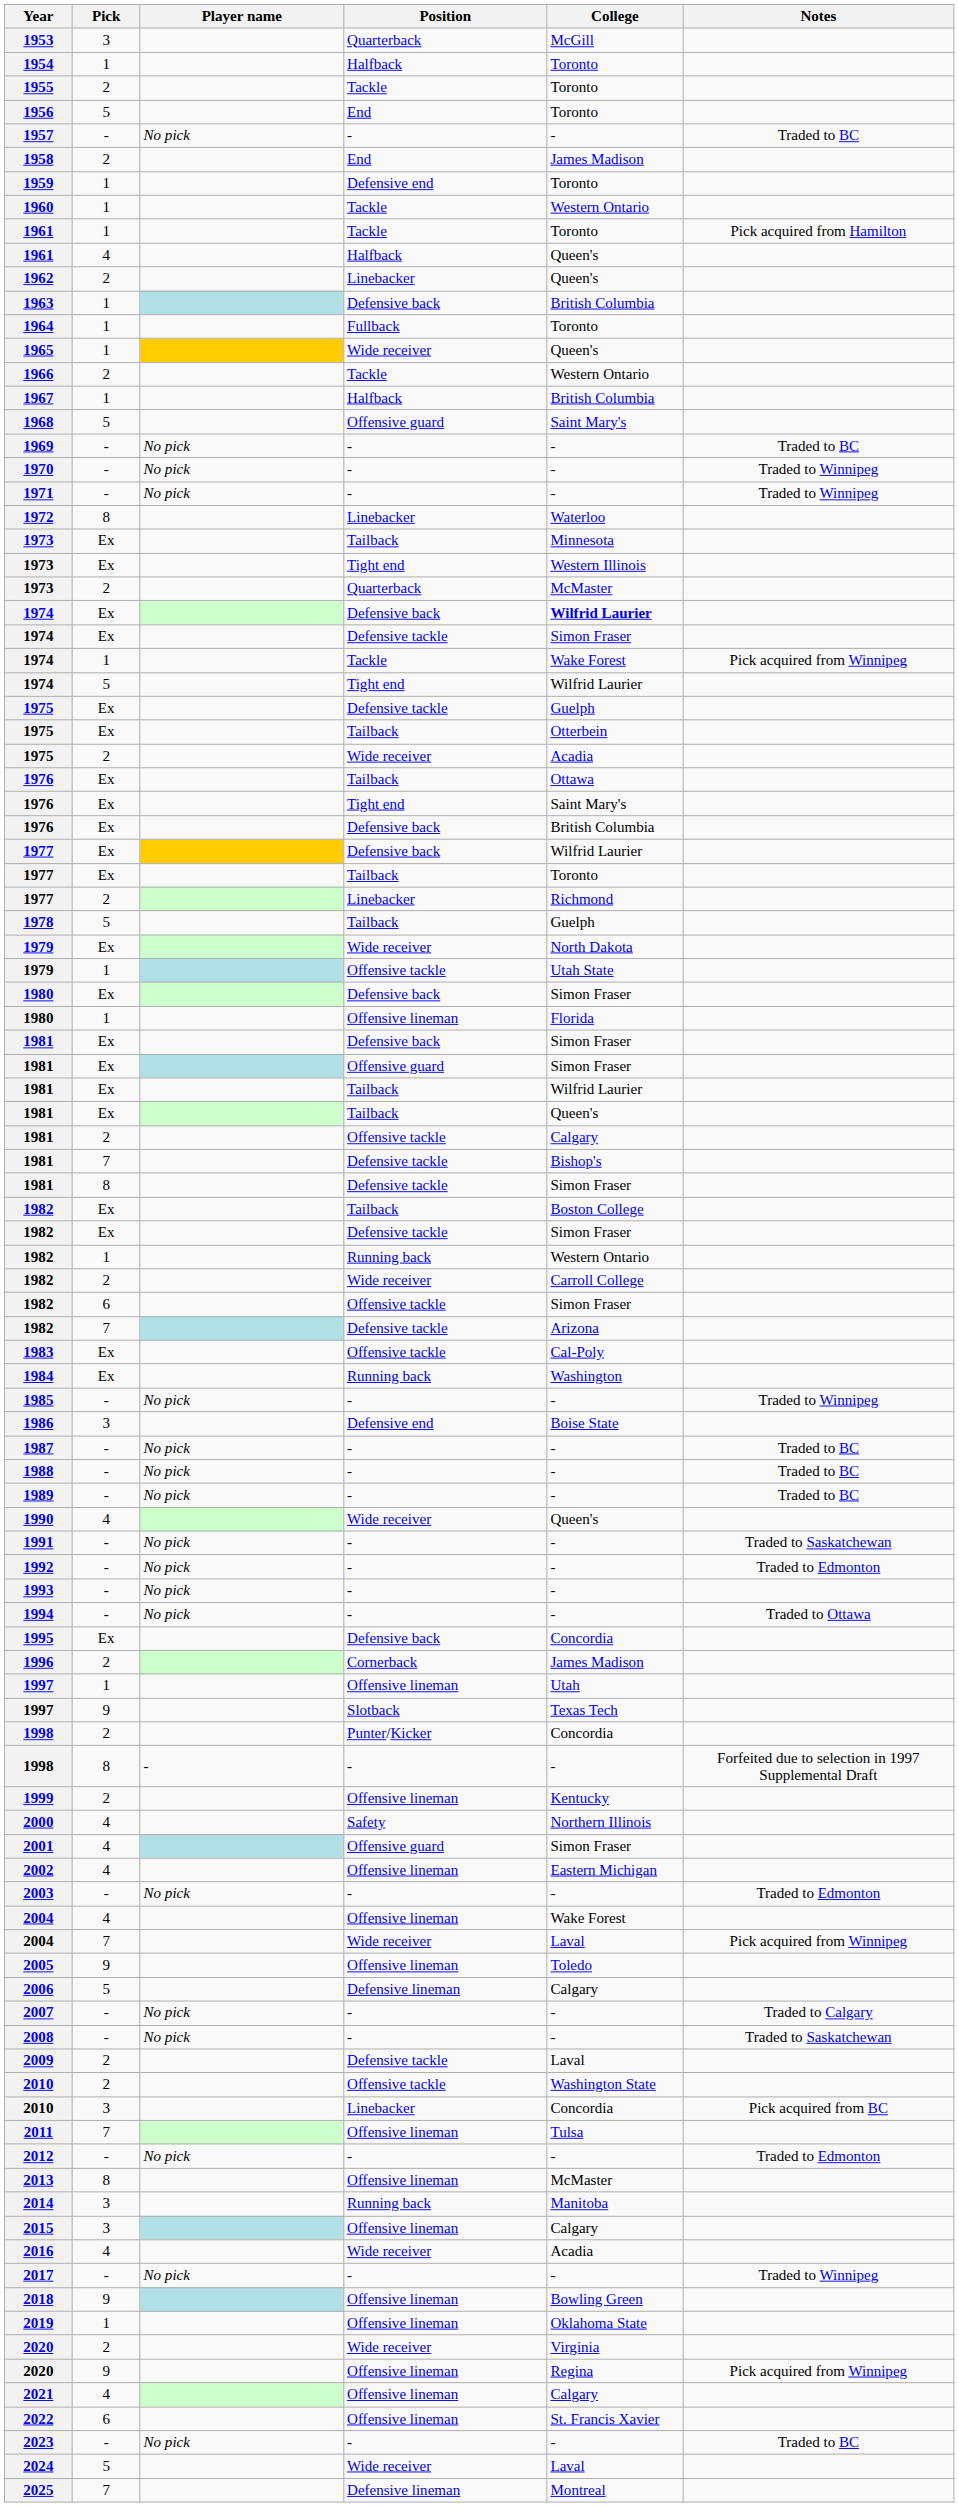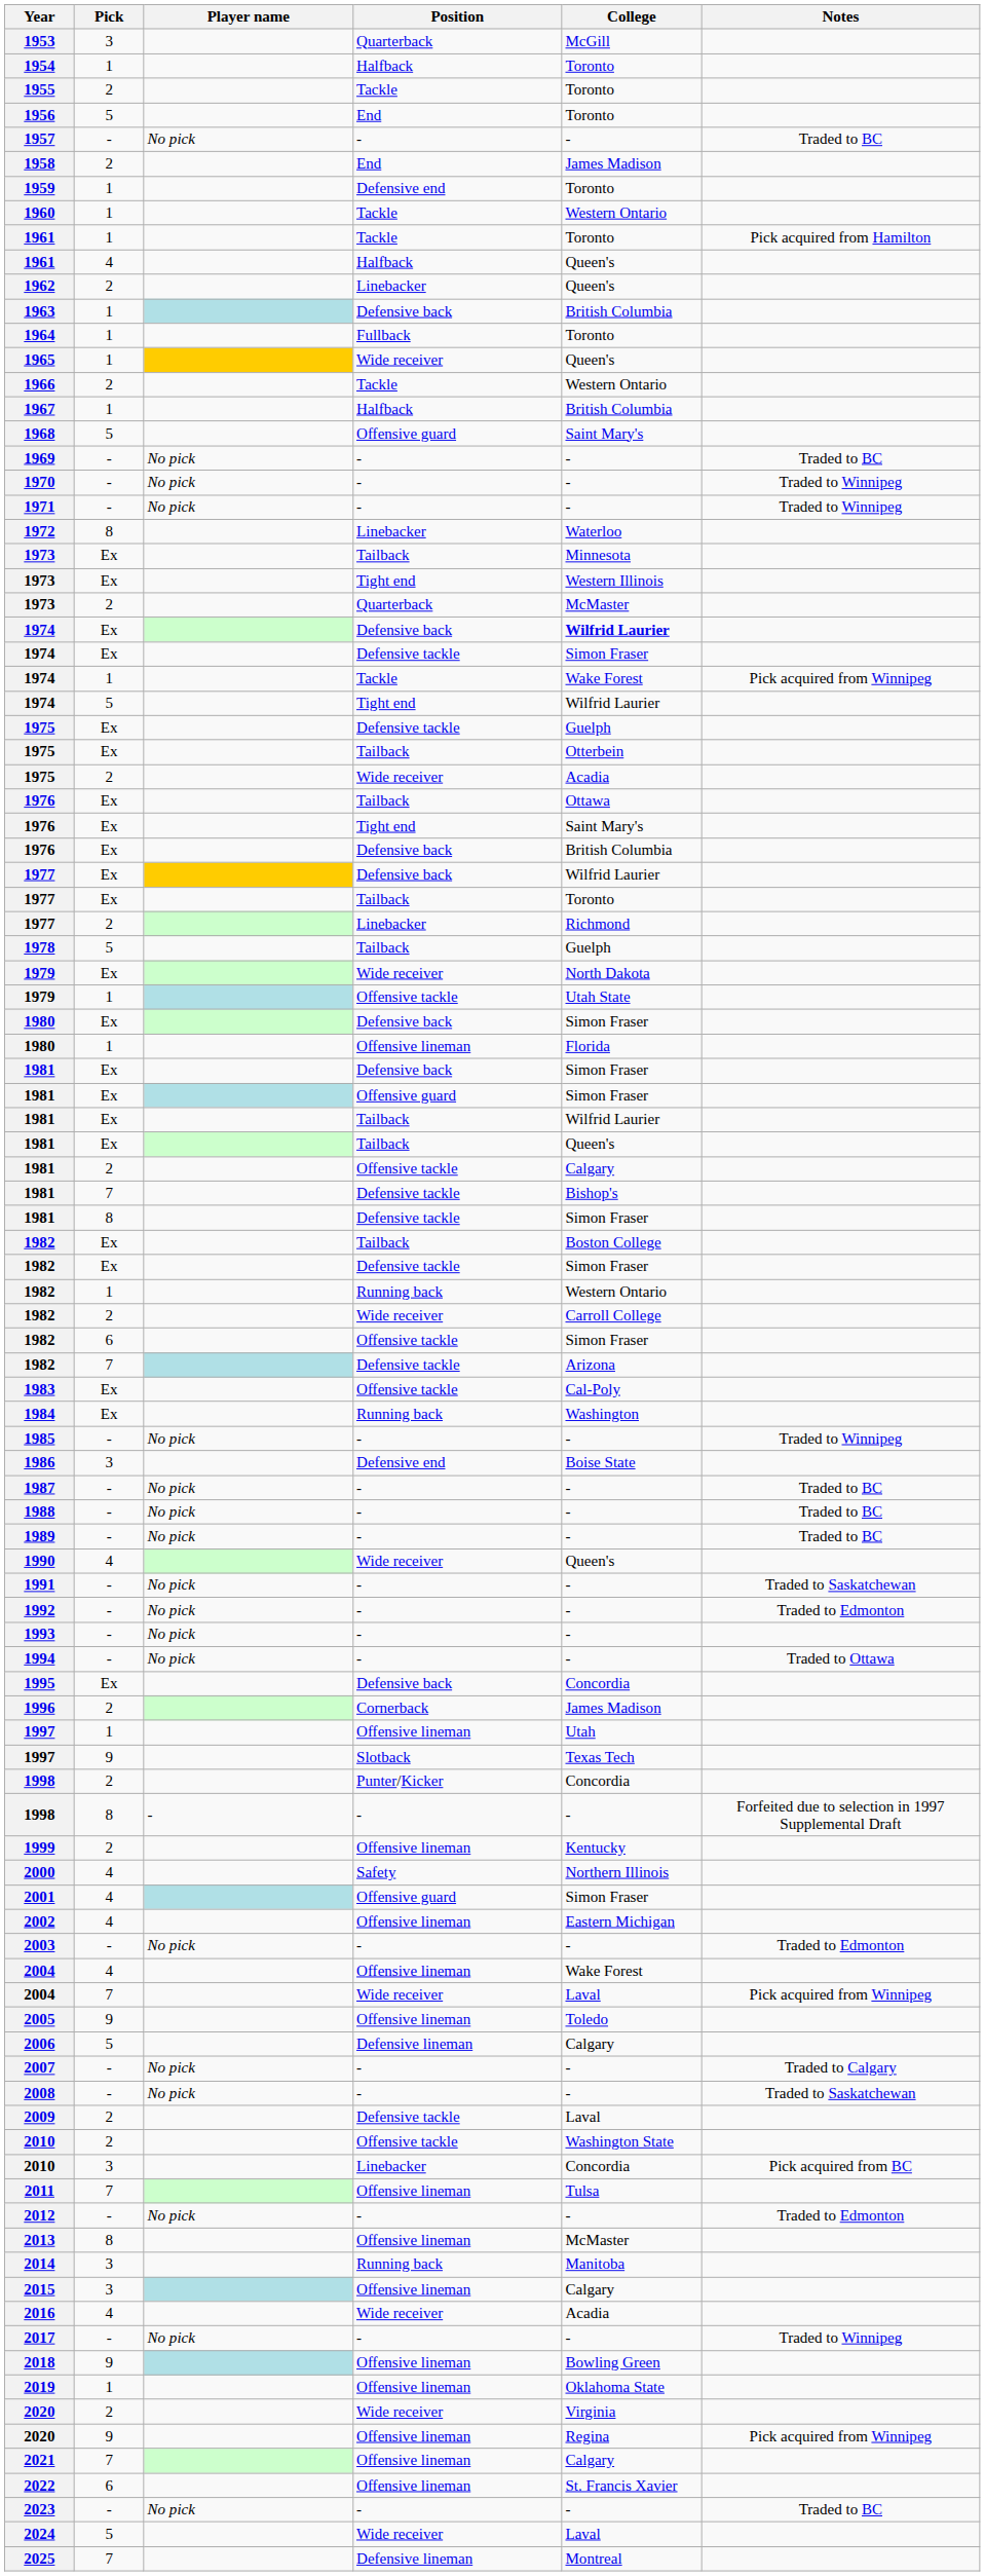2021 | Pick: 4 -> 7
